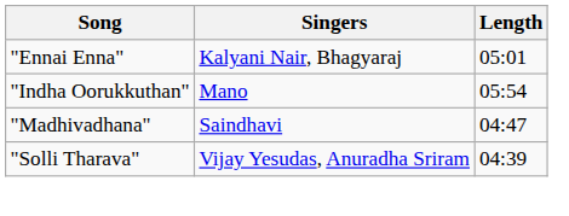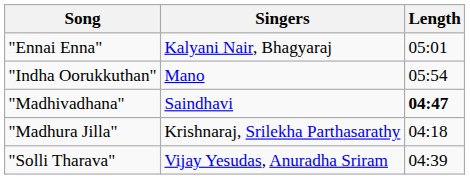"Madhivadhana" | Length: normal -> bold
+ row: "Madhura Jilla" | Krishnaraj, Srilekha Parthasarathy | 04:18
